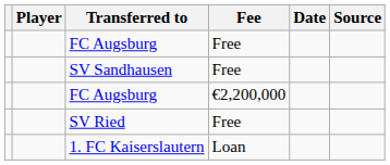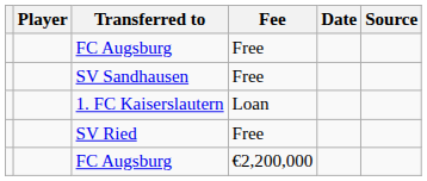rows swapped: FC Augsburg / €2,200,000 <-> 1. FC Kaiserslautern
